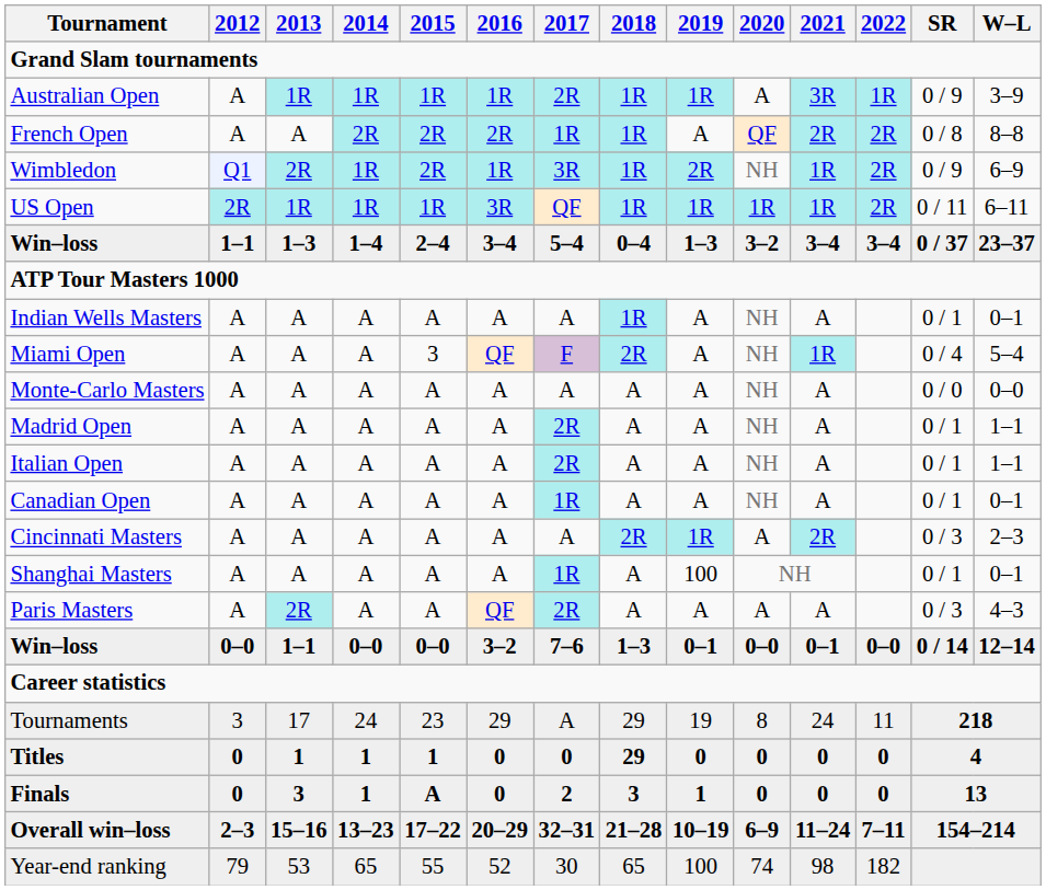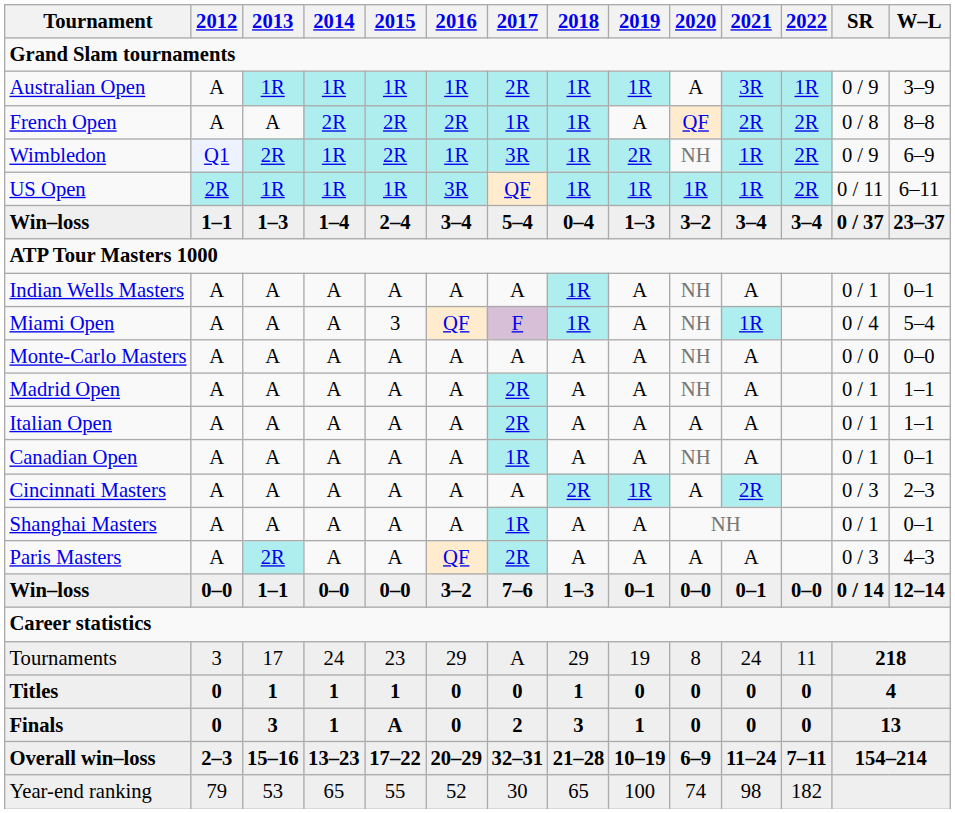Miami Open | 2018: 2R -> 1R
Italian Open | 2020: NH -> A
Shanghai Masters | 2019: 100 -> A
Titles | 2018: 29 -> 1
